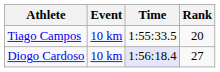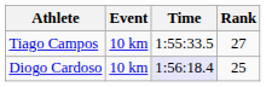Tiago Campos | Rank: 20 -> 27
Diogo Cardoso | Rank: 27 -> 25
